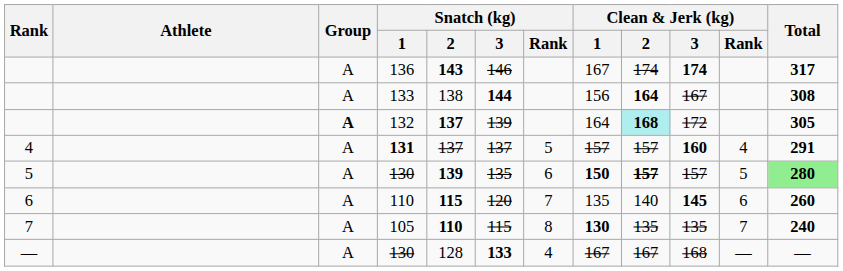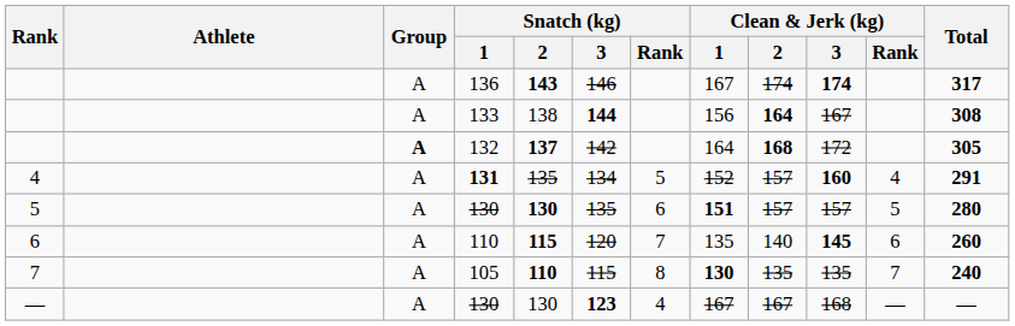132 | Snatch (kg) / 3: 139 -> 142
132 | Clean & Jerk (kg) / 2: paleturquoise background -> no background
131 | Snatch (kg) / 2: 137 -> 135
131 | Snatch (kg) / 3: 137 -> 134
131 | Clean & Jerk (kg) / 1: 157 -> 152
5 / 130 | Snatch (kg) / 2: 139 -> 130
5 / 130 | Clean & Jerk (kg) / 1: 150 -> 151
5 / 130 | Clean & Jerk (kg) / 2: bold -> normal
5 / 130 | Total: lightgreen background -> no background
— / 130 | Snatch (kg) / 2: 128 -> 130
— / 130 | Snatch (kg) / 3: 133 -> 123
